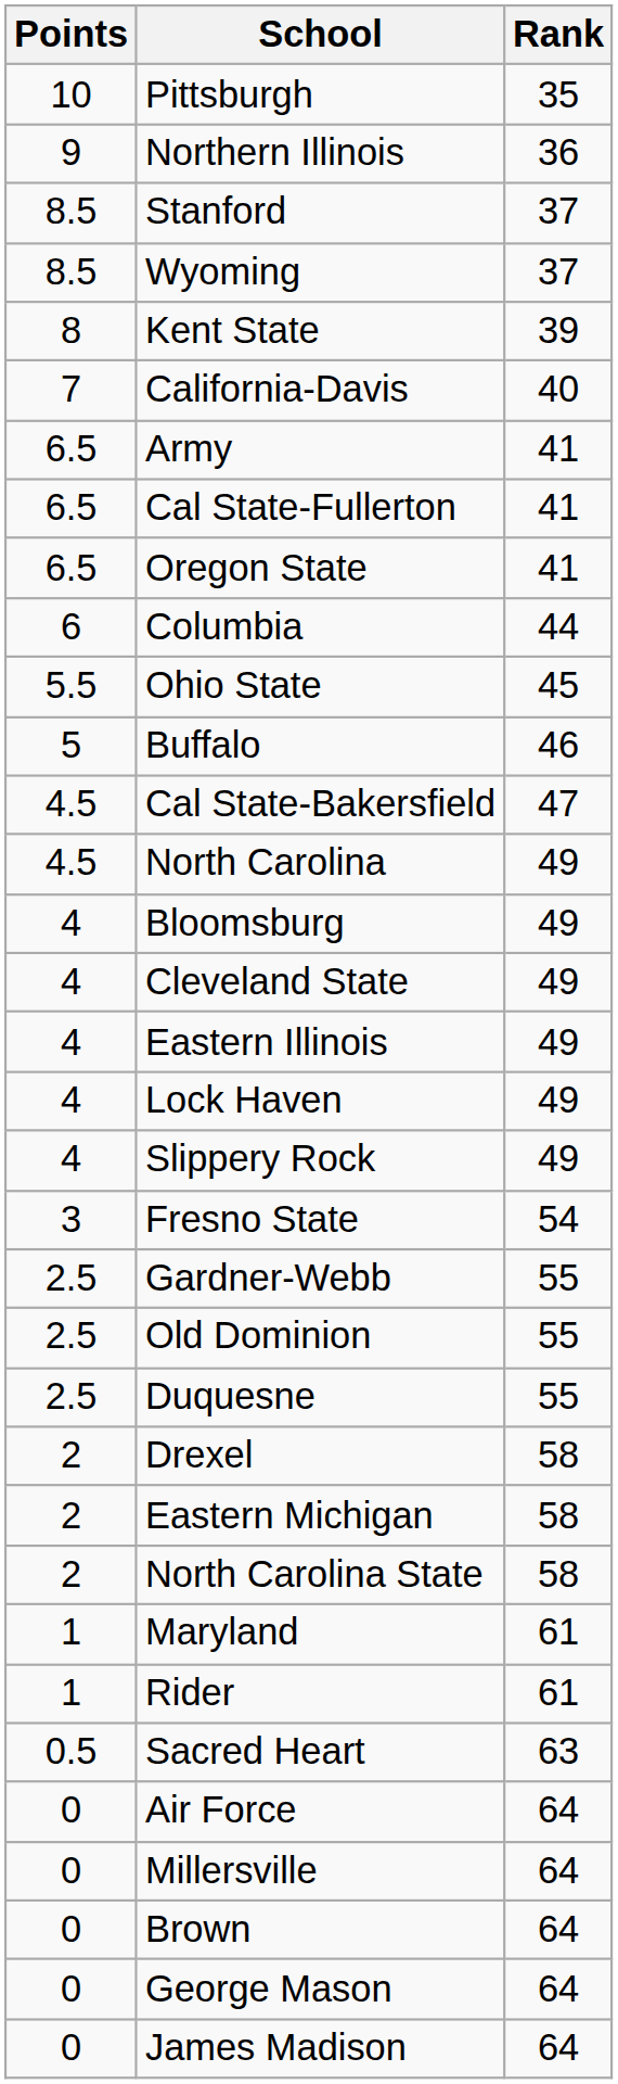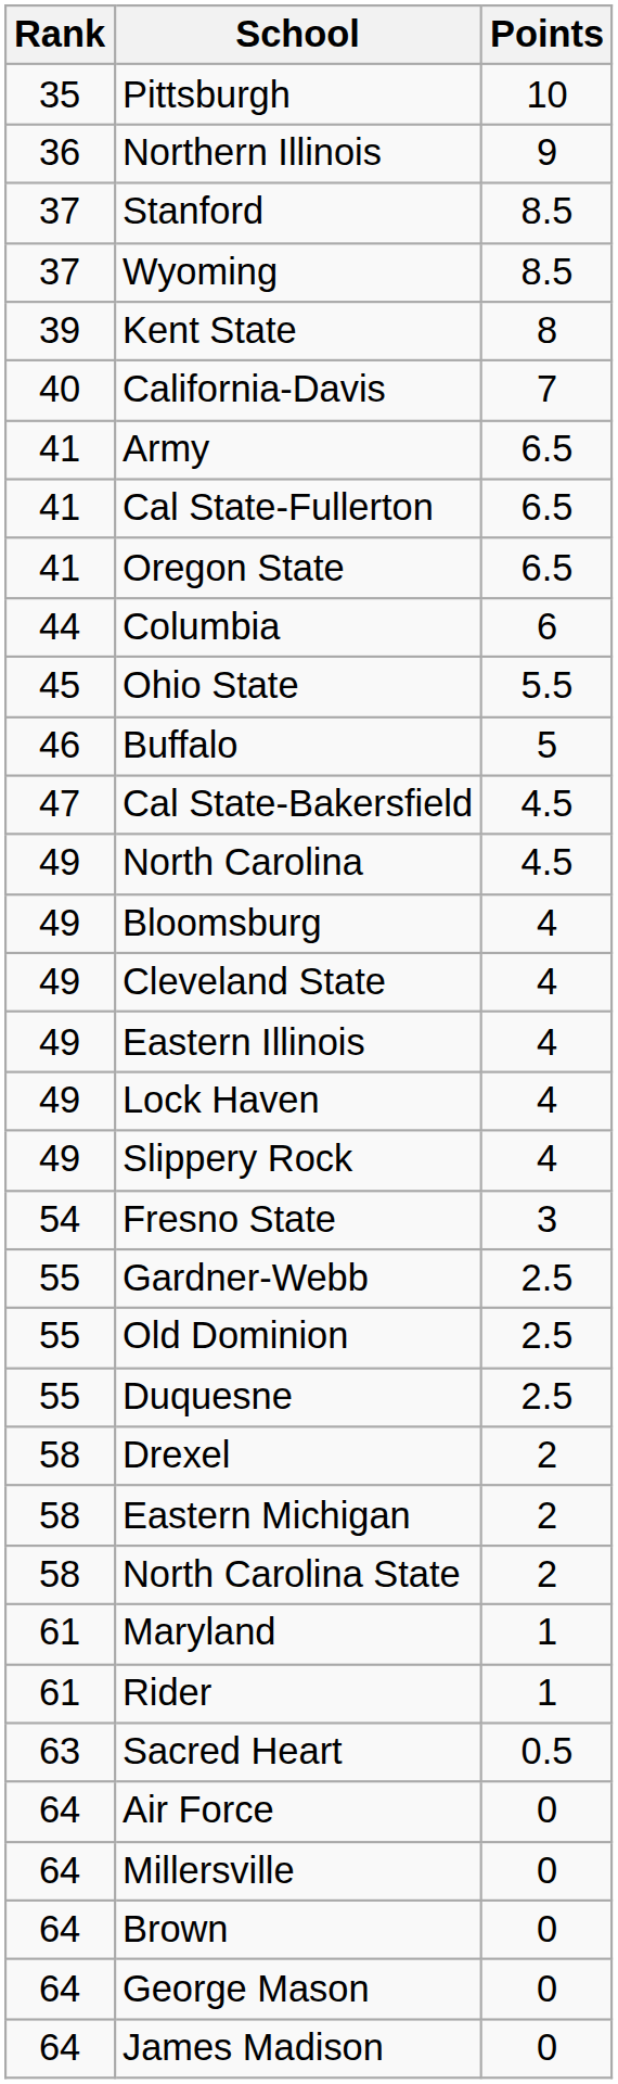columns swapped: Rank <-> Points
